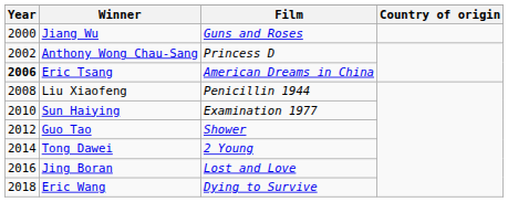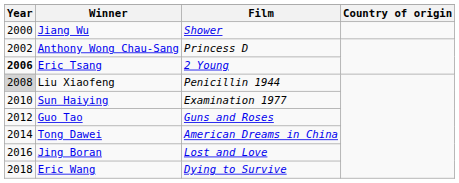Jiang Wu | Film: Guns and Roses -> Shower
Eric Tsang | Film: American Dreams in China -> 2 Young
Liu Xiaofeng | Year: no background -> lightgrey background
Guo Tao | Film: Shower -> Guns and Roses
Tong Dawei | Film: 2 Young -> American Dreams in China
